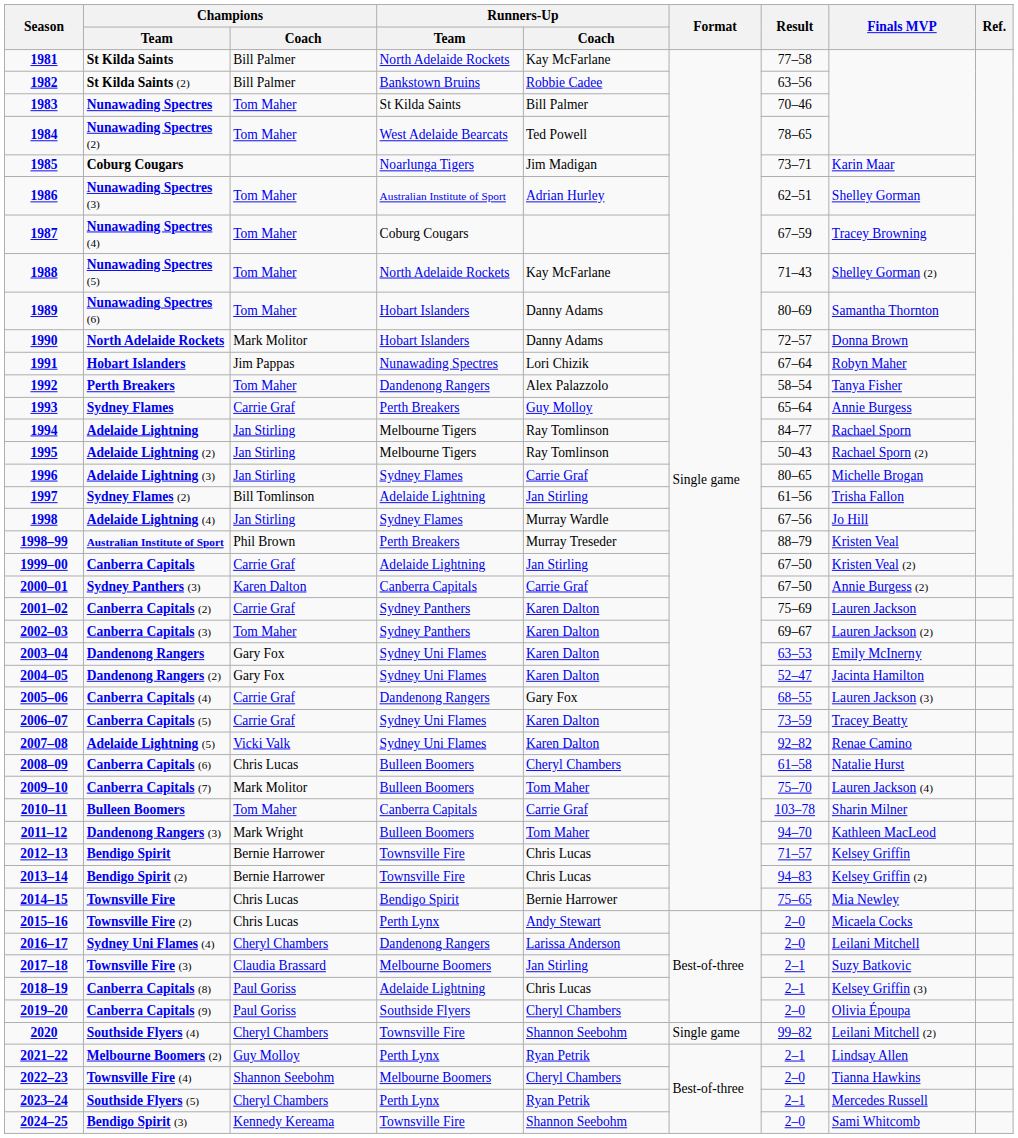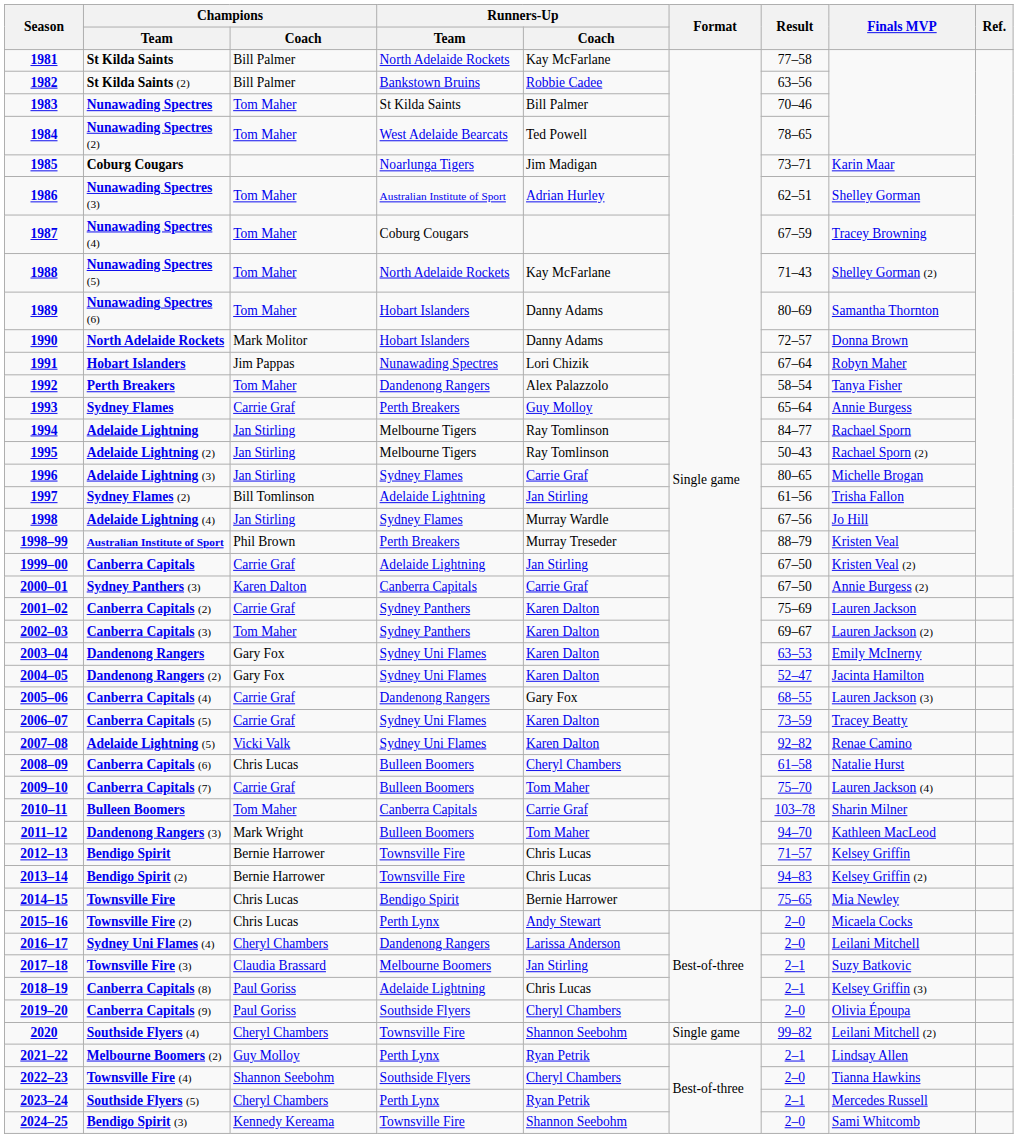Canberra Capitals (7) | Champions / Coach: Mark Molitor -> Carrie Graf
Townsville Fire (4) | Runners-Up / Team: Melbourne Boomers -> Southside Flyers
